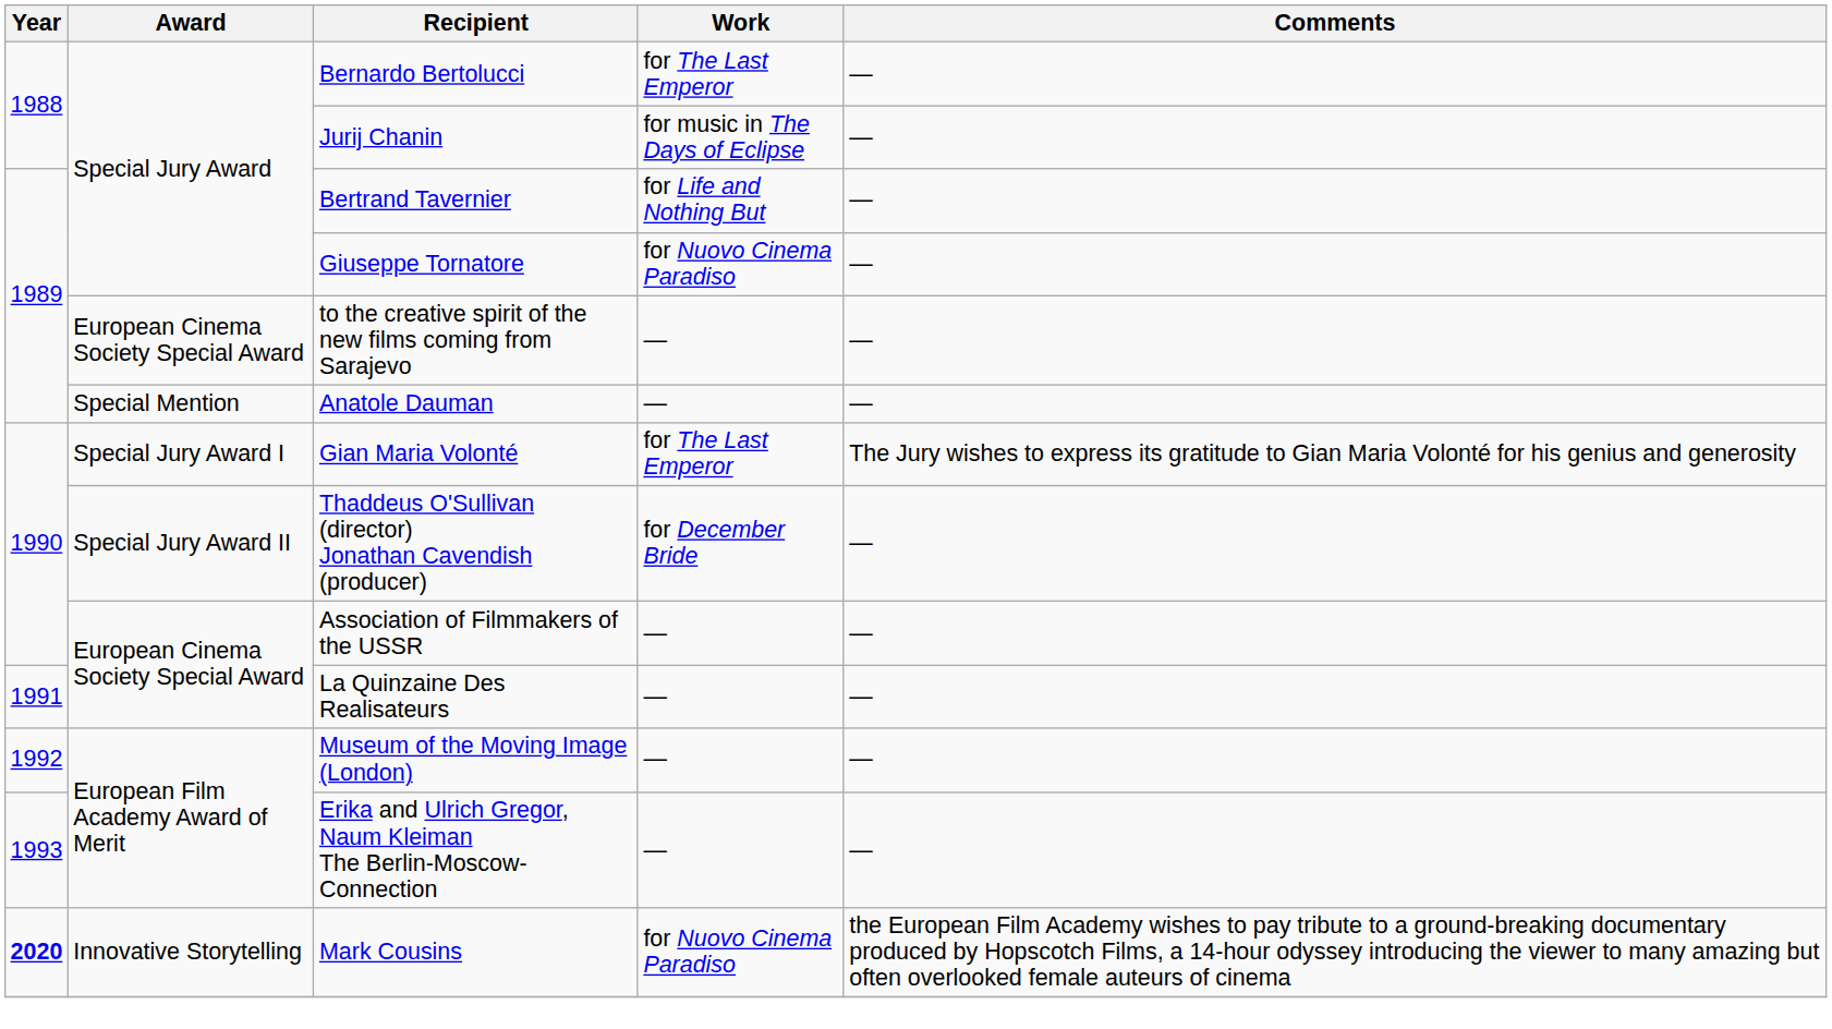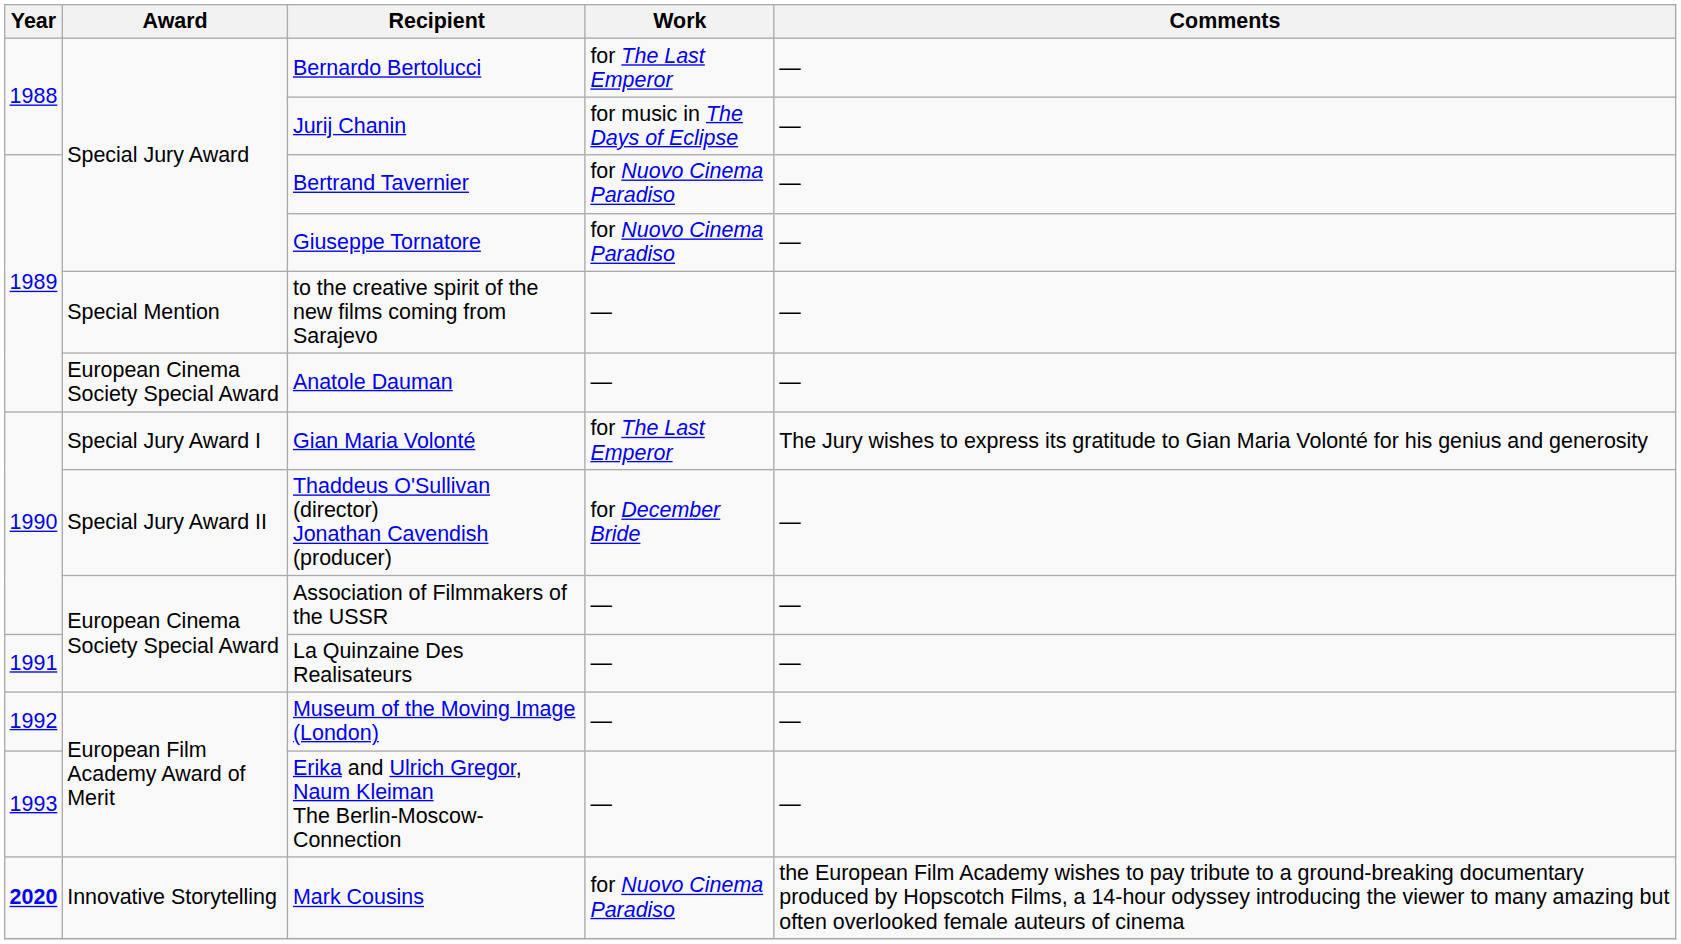Bertrand Tavernier | Work: for Life and Nothing But -> for Nuovo Cinema Paradiso
to the creative spirit of the new films coming from Sarajevo | Award: European Cinema Society Special Award -> Special Mention
Anatole Dauman | Award: Special Mention -> European Cinema Society Special Award
